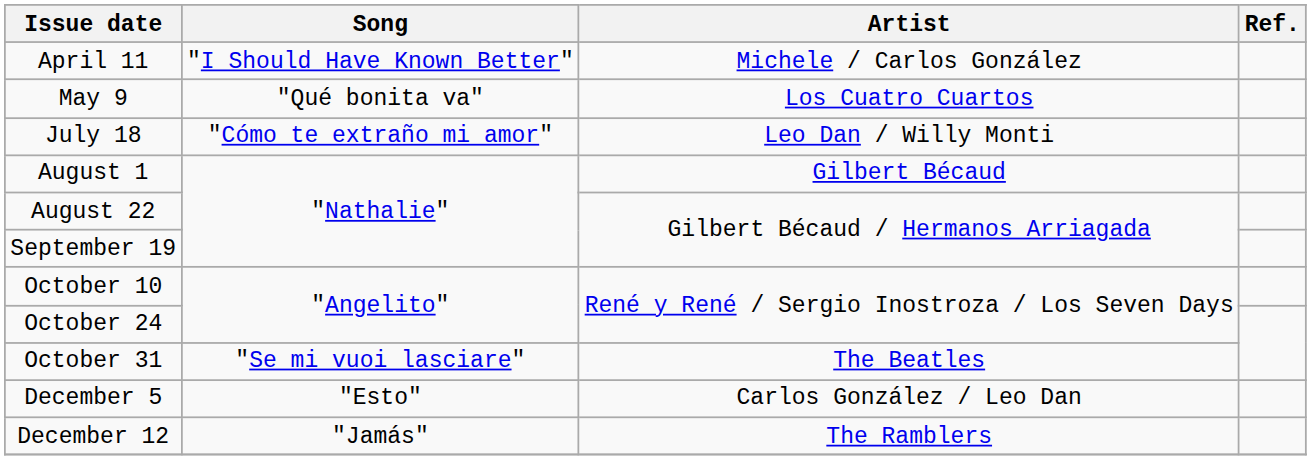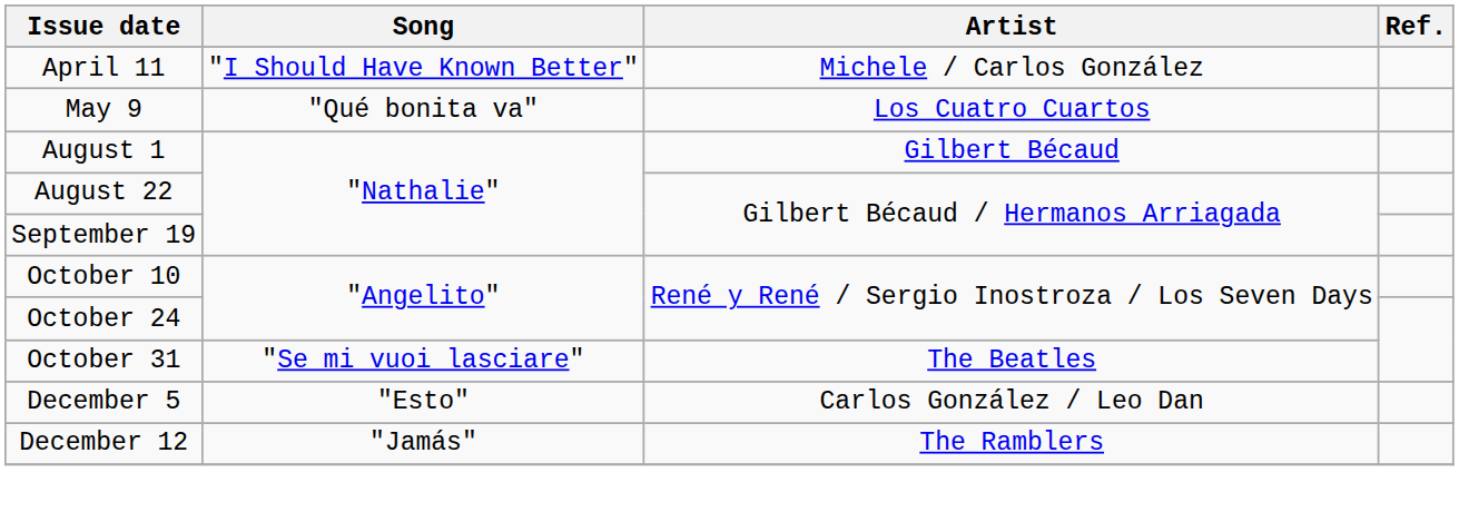- row: July 18 | "Cómo te extraño mi amor" | Leo Dan / Willy Monti
